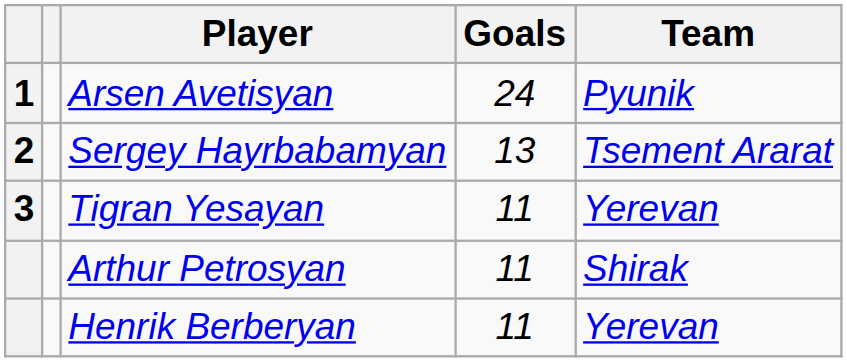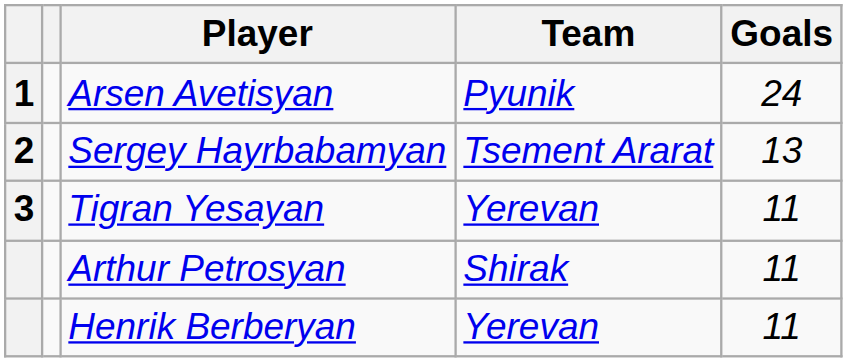columns swapped: Team <-> Goals
